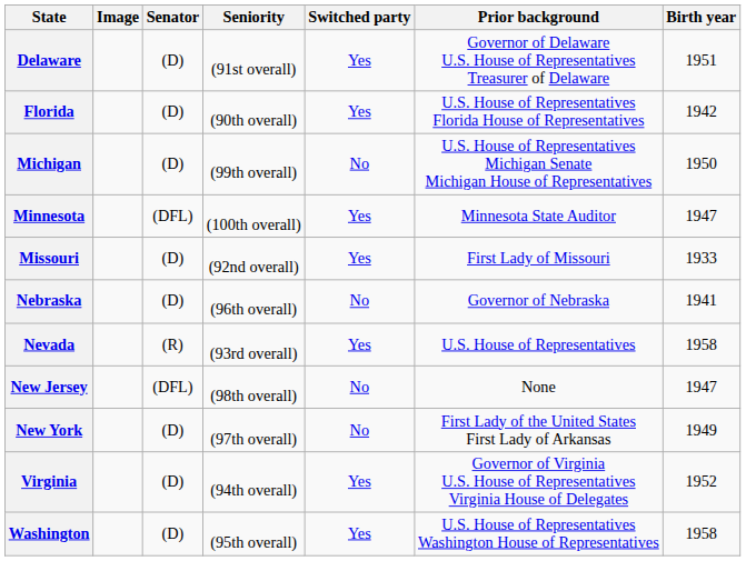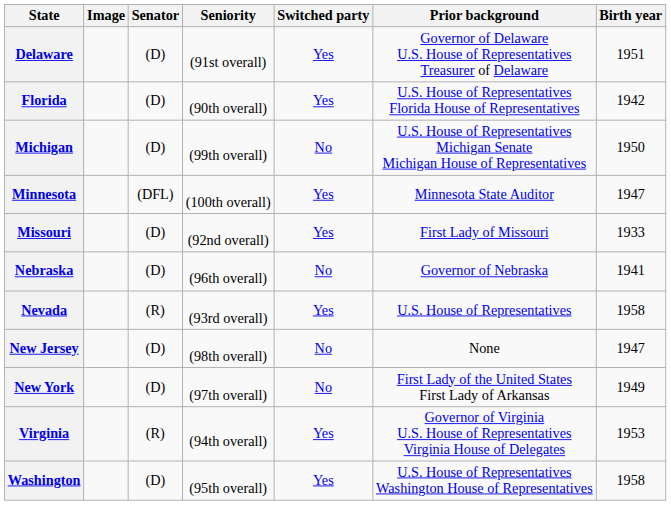New Jersey | Senator: (DFL) -> (D)
Virginia | Senator: (D) -> (R)
Virginia | Birth year: 1952 -> 1953
